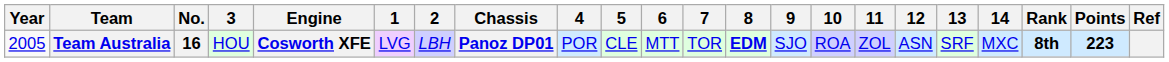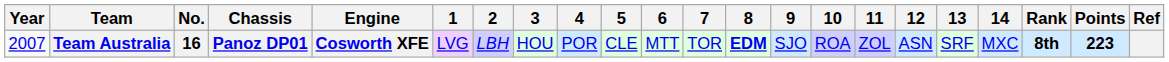columns swapped: Chassis <-> 3
Team Australia | Year: 2005 -> 2007
